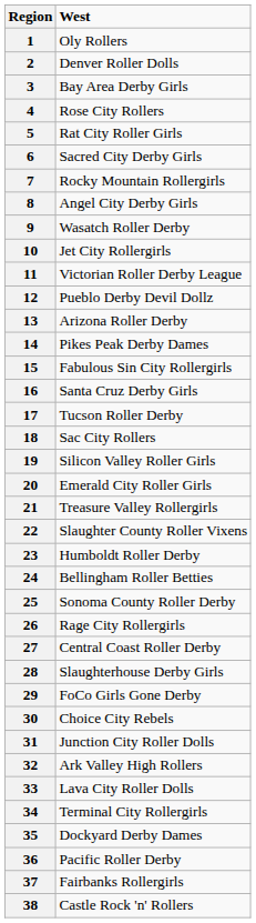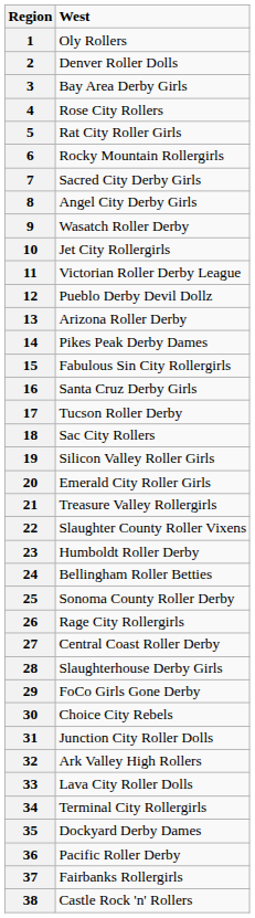6 | West: Sacred City Derby Girls -> Rocky Mountain Rollergirls
7 | West: Rocky Mountain Rollergirls -> Sacred City Derby Girls
